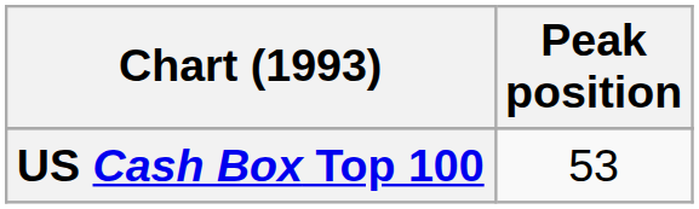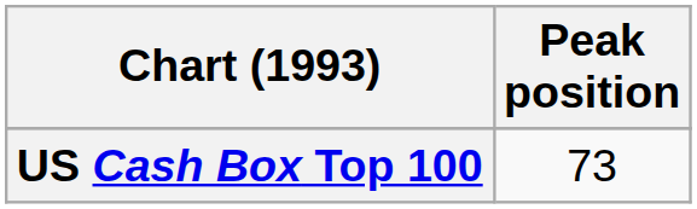US Cash Box Top 100 | Peak position: 53 -> 73
